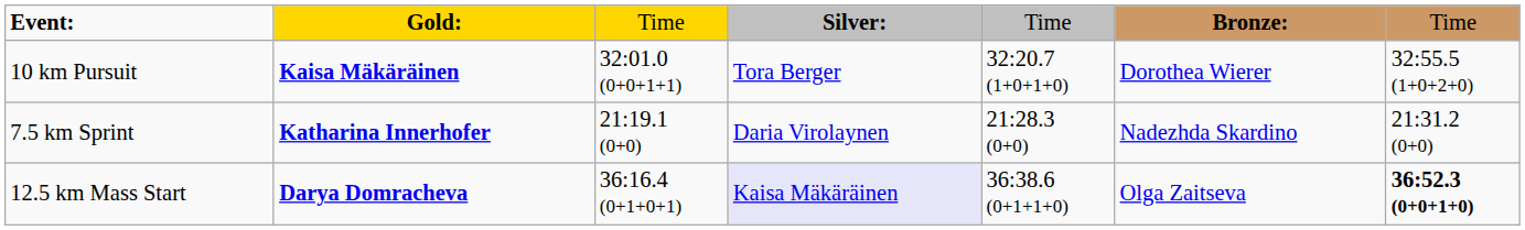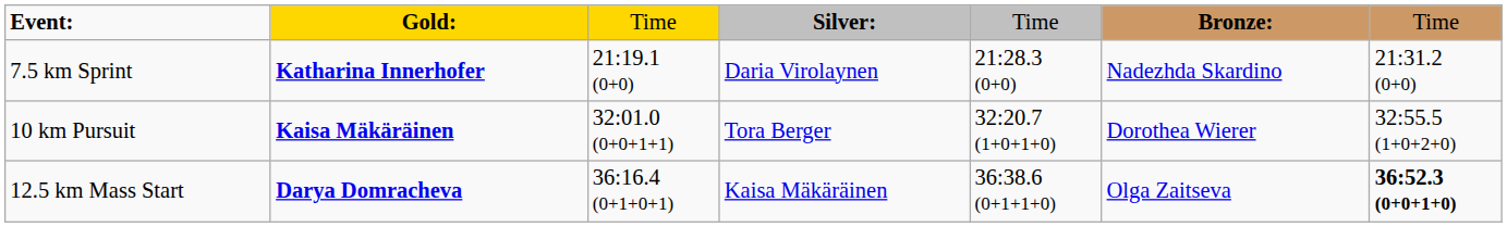rows swapped: 7.5 km Sprint <-> 10 km Pursuit
12.5 km Mass Start | column 4: lavender background -> no background
